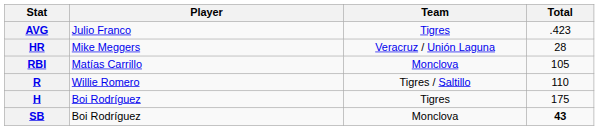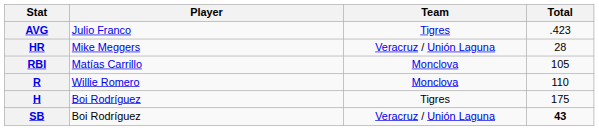R | Team: Tigres / Saltillo -> Monclova
SB | Team: Monclova -> Veracruz / Unión Laguna
